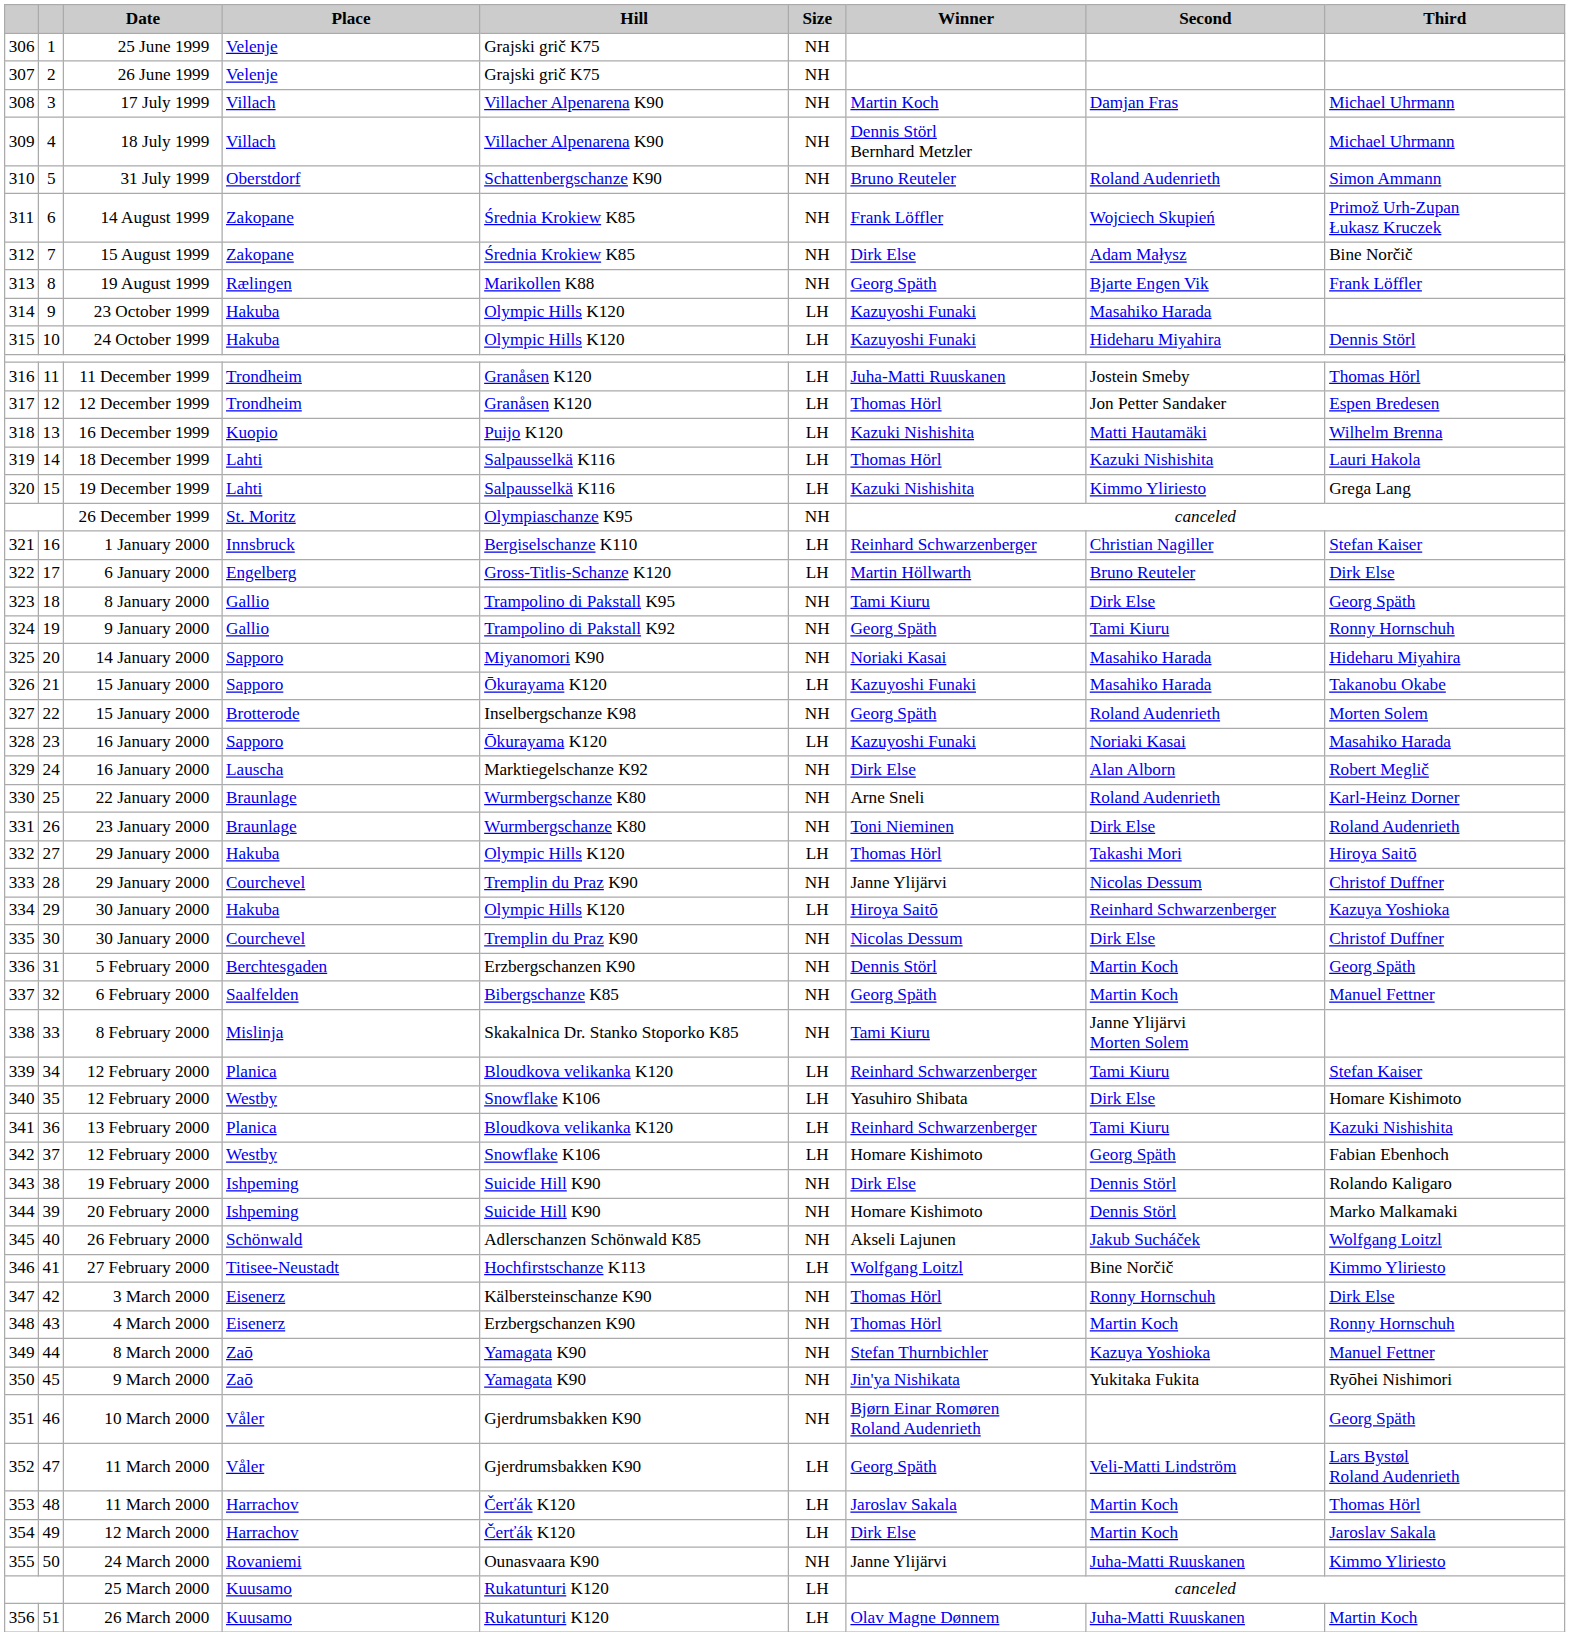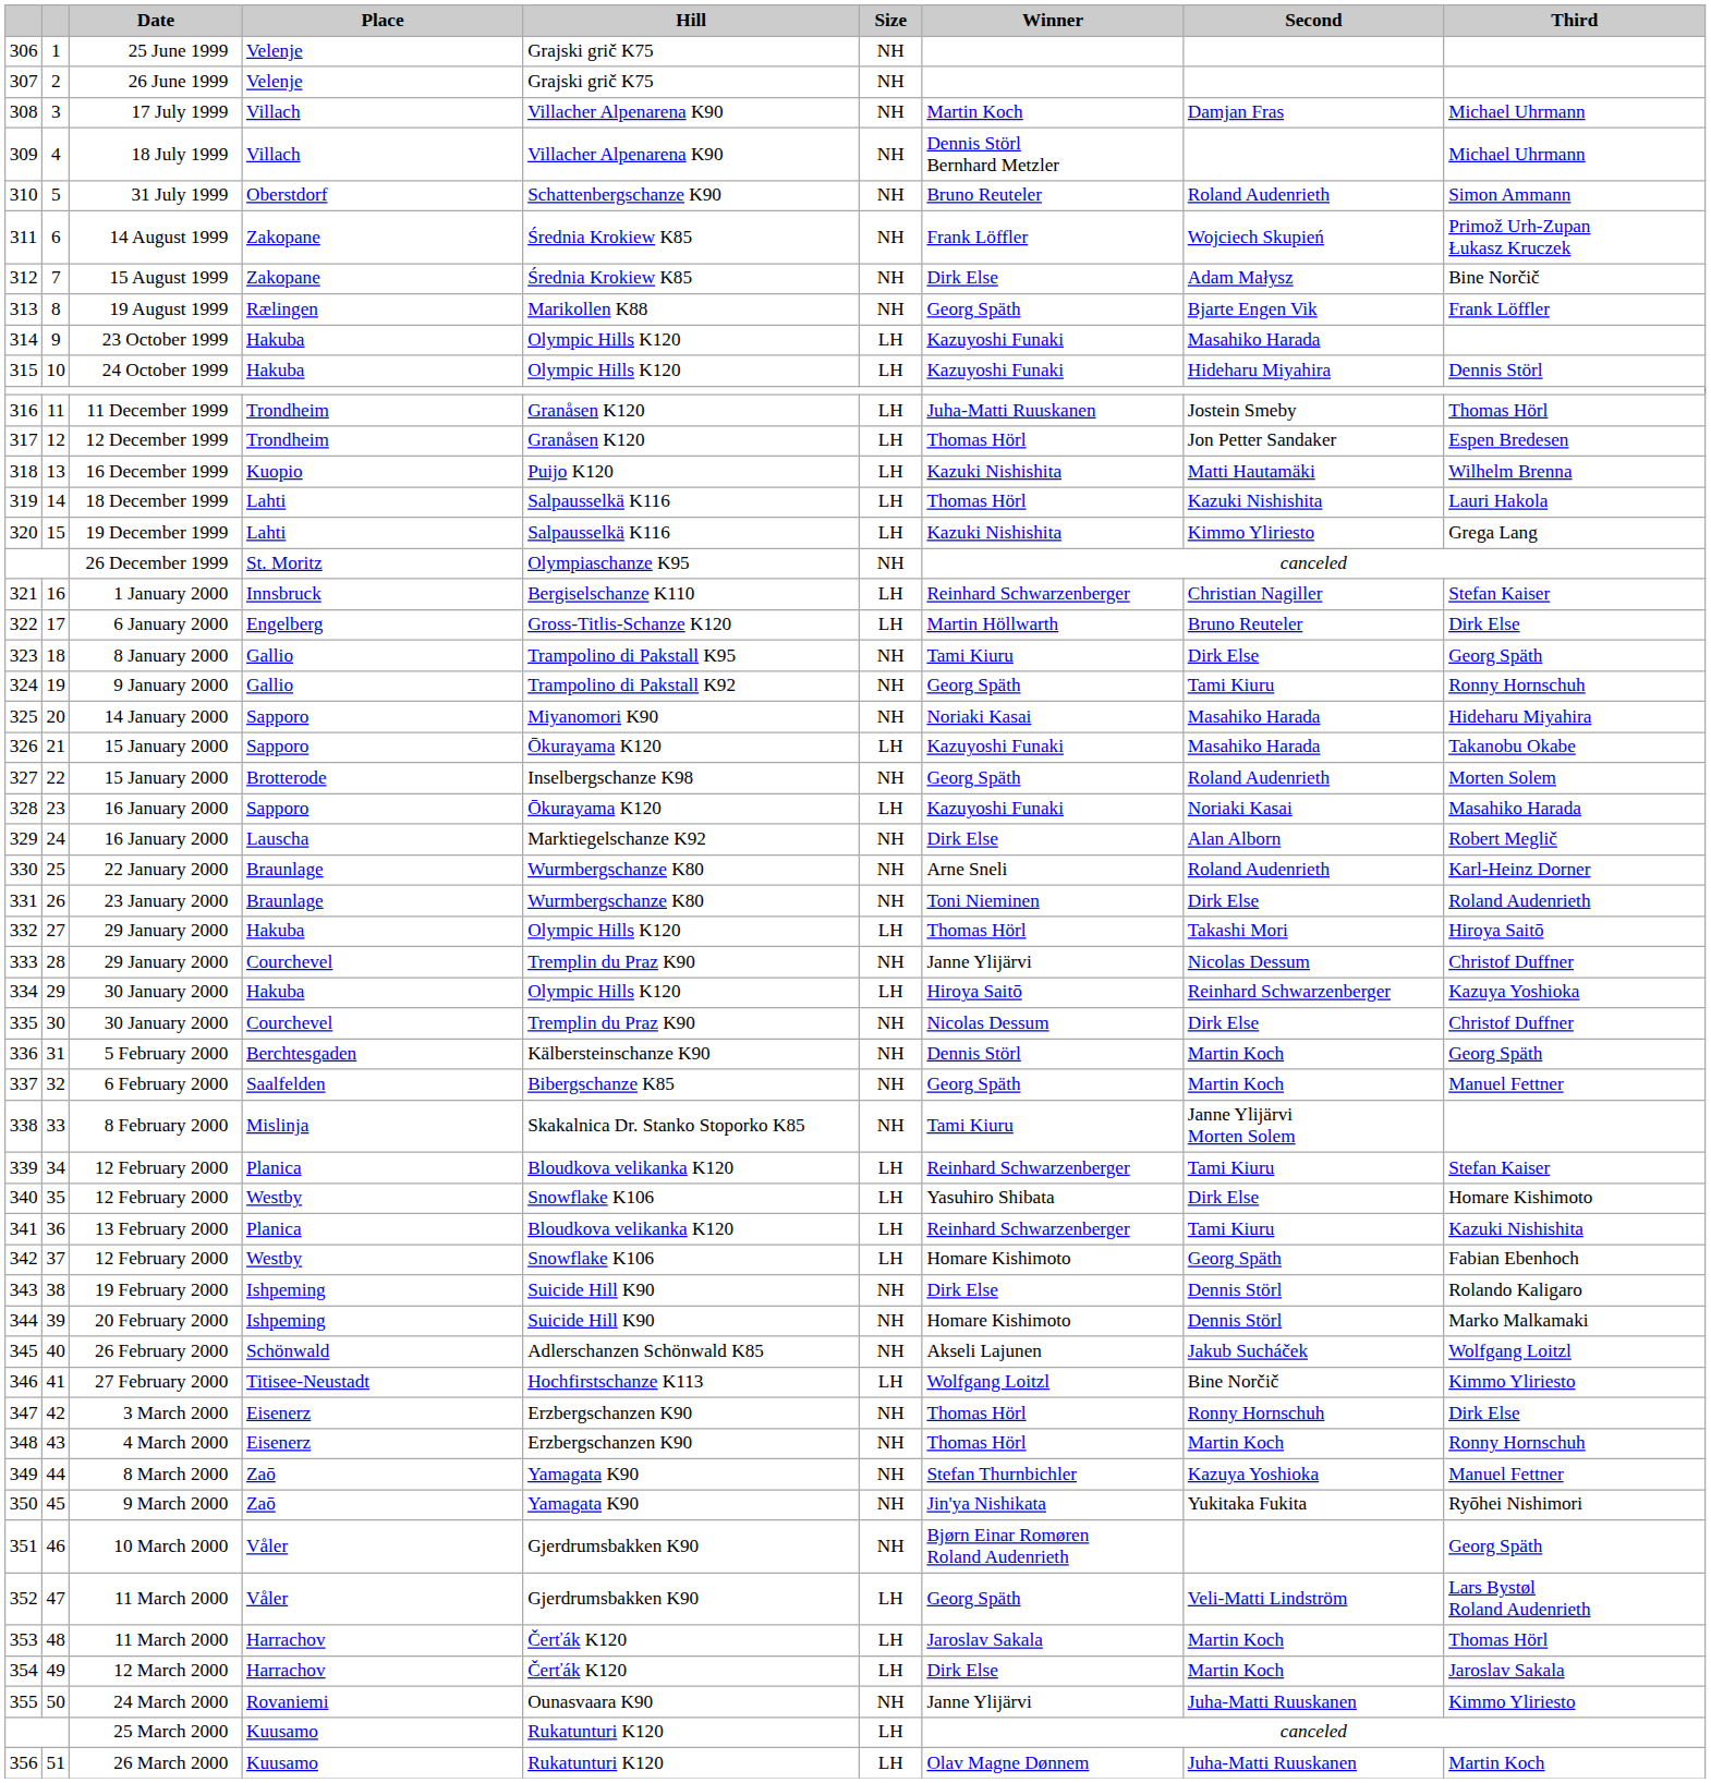336 | Hill: Erzbergschanzen K90 -> Kälbersteinschanze K90
347 | Hill: Kälbersteinschanze K90 -> Erzbergschanzen K90
